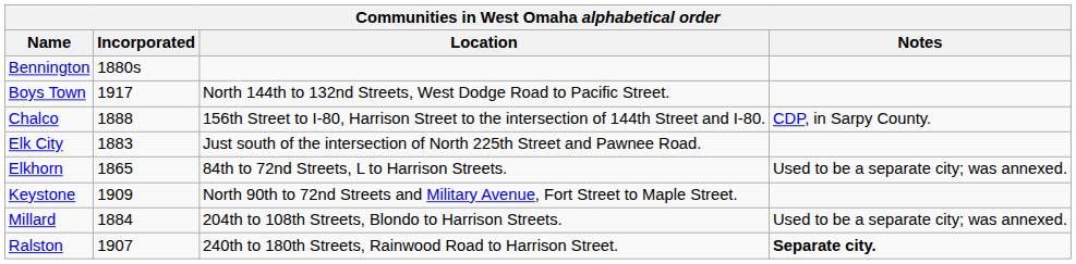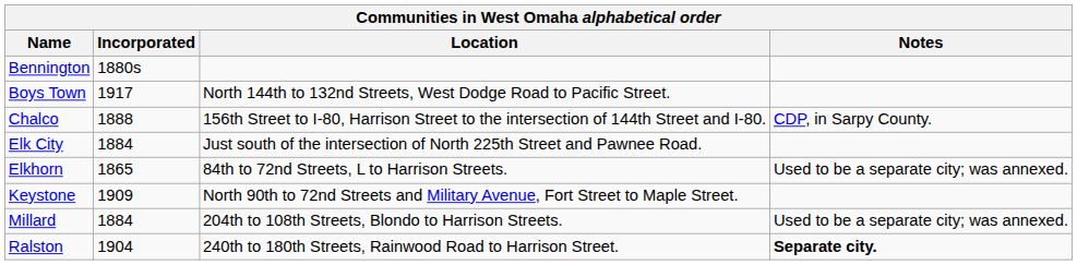Elk City | Incorporated: 1883 -> 1884
Ralston | Incorporated: 1907 -> 1904
